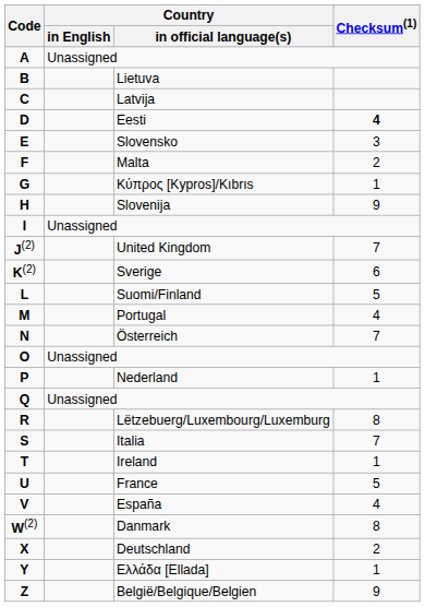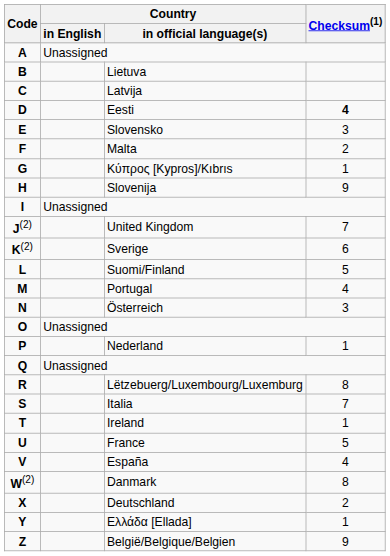N | Checksum(1): 7 -> 3
